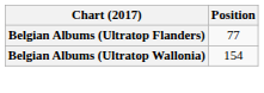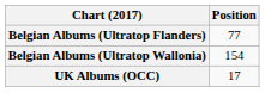+ row: UK Albums (OCC) | 17
